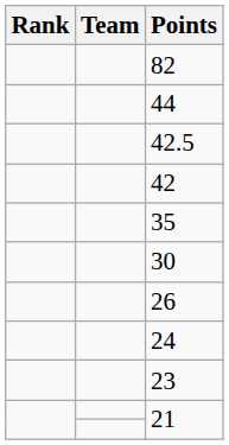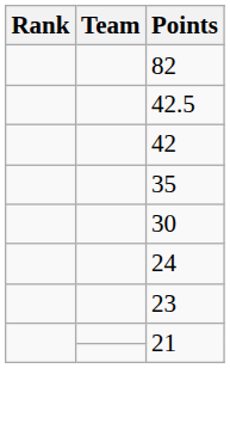- row: 44
- row: 26
